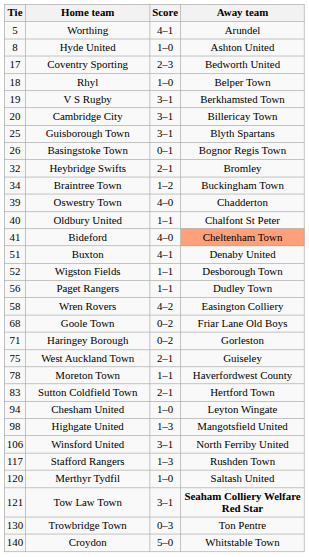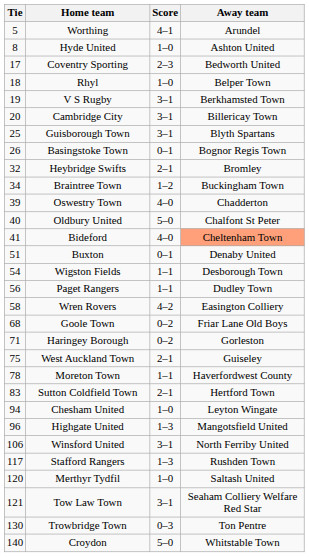Oldbury United | Score: 1–1 -> 5–0
Buxton | Score: 4–1 -> 0–1
Wigston Fields | Tie: 52 -> 54
Highgate United | Tie: 98 -> 96
Tow Law Town | Away team: bold -> normal
